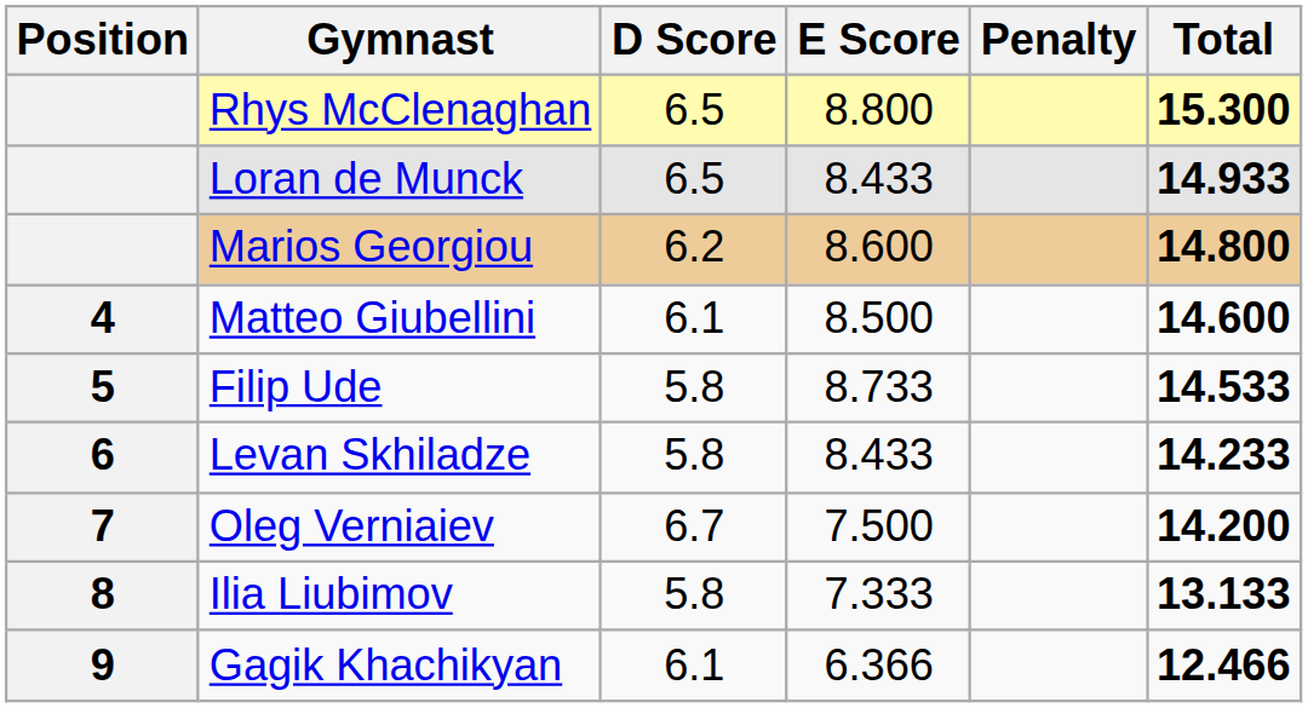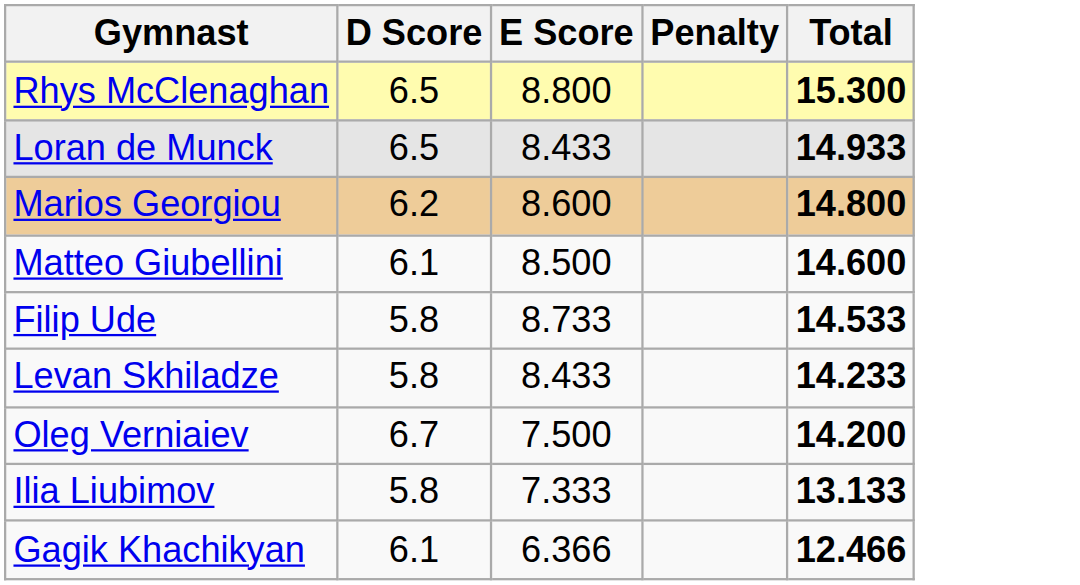- column: Position | 4 | 5 | 6 | 7 | 8 | 9
